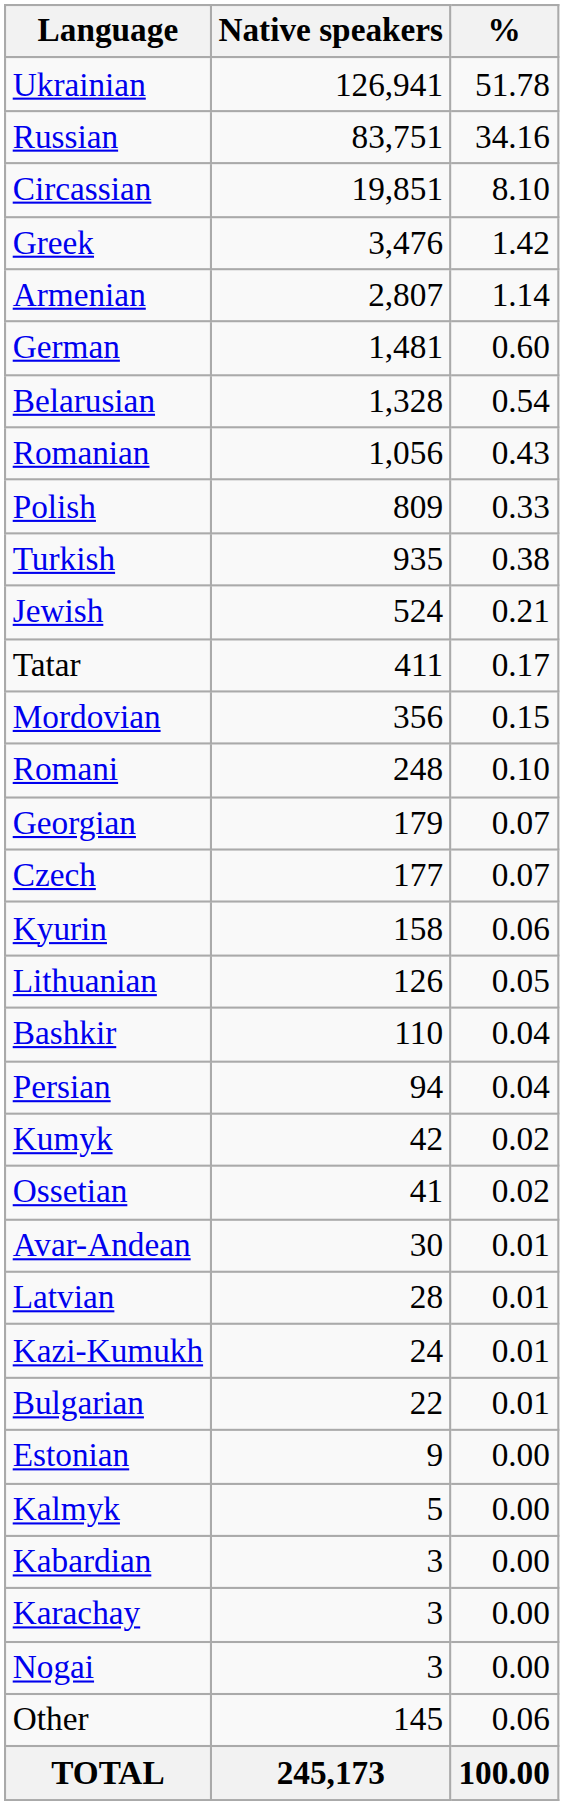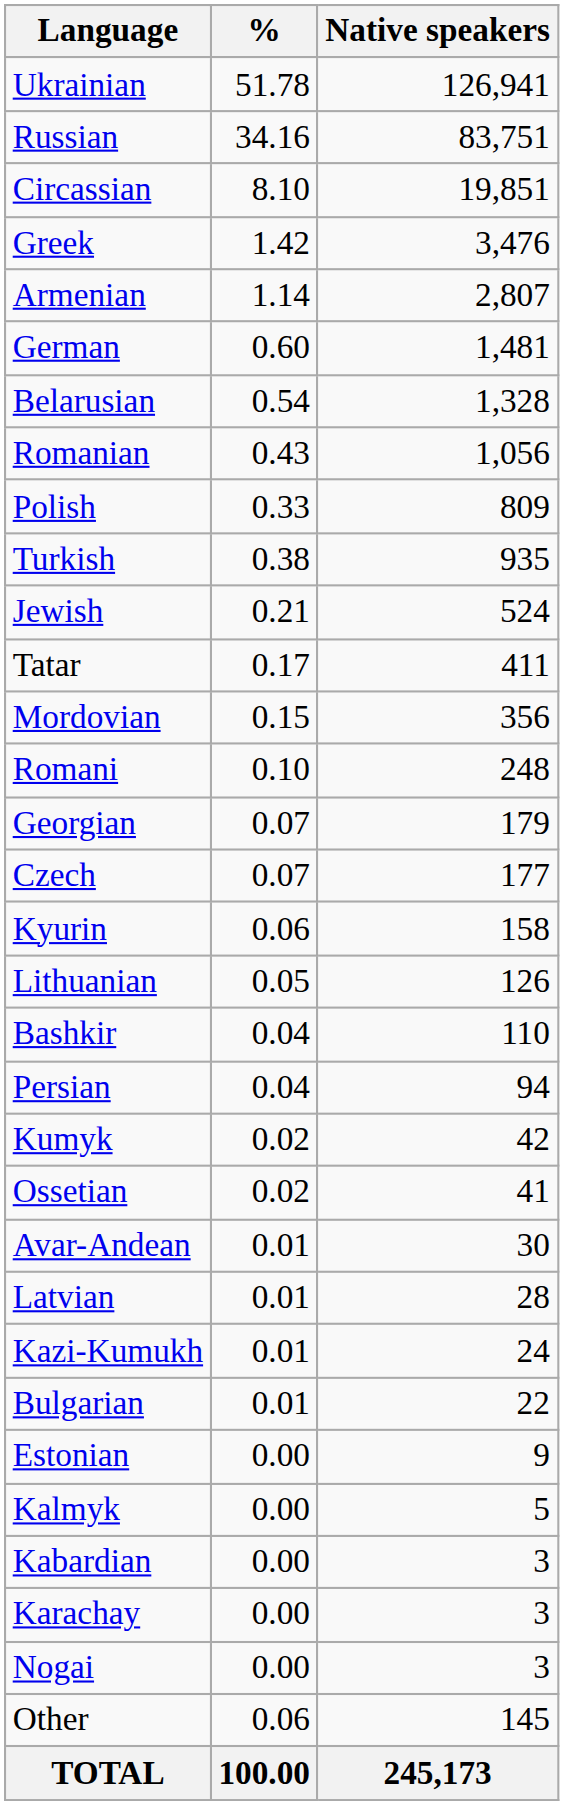columns swapped: Native speakers <-> %
